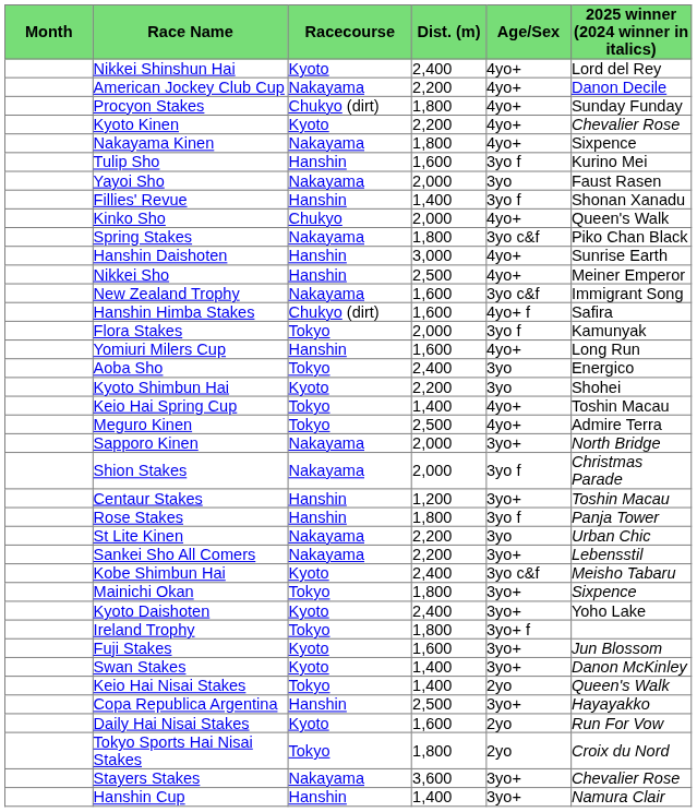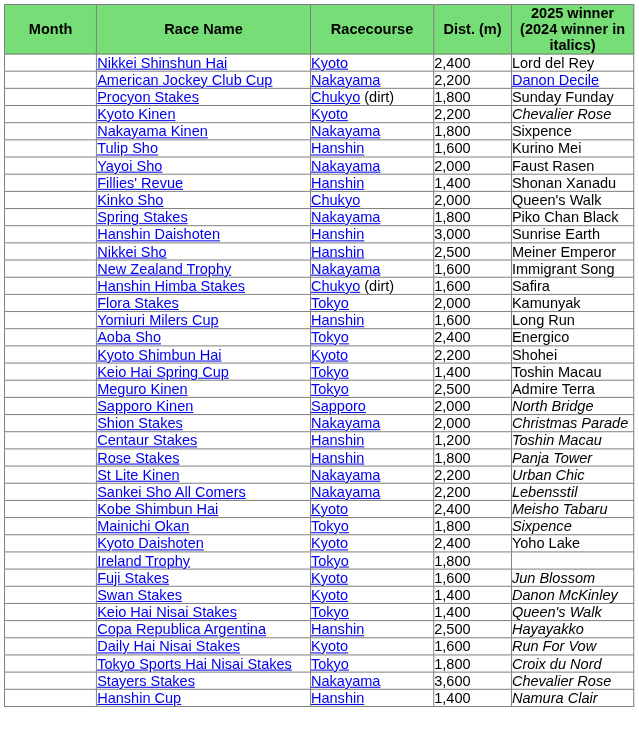- column: Age/Sex | 4yo+ | 4yo+ | 4yo+ | 4yo+ | 4yo+ | 3yo f | 3yo | 3yo f | 4yo+ | 3yo c&f | 4yo+ | 4yo+ | 3yo c&f | 4yo+ f | 3yo f | 4yo+ | 3yo | 3yo | 4yo+ | 4yo+ | 3yo+ | 3yo f | 3yo+ | 3yo f | 3yo | 3yo+ | 3yo c&f | 3yo+ | 3yo+ | 3yo+ f | 3yo+ | 3yo+ | 2yo | 3yo+ | 2yo | 2yo | 3yo+ | 3yo+
Sapporo Kinen | Racecourse: Nakayama -> Sapporo
